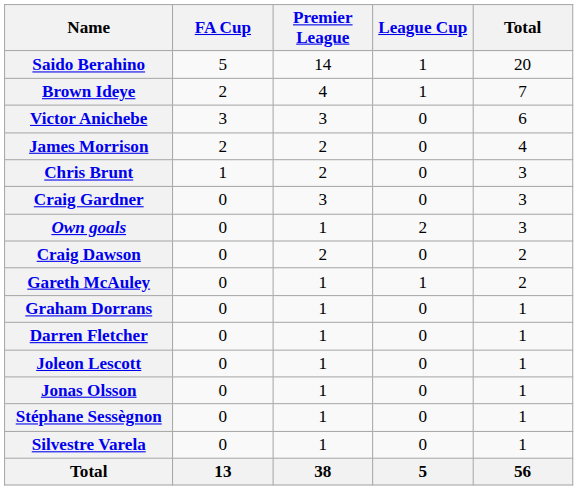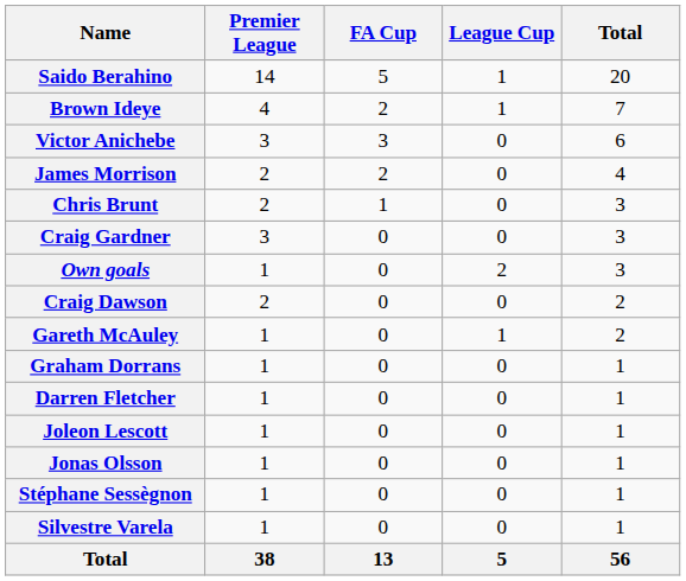columns swapped: Premier League <-> FA Cup
